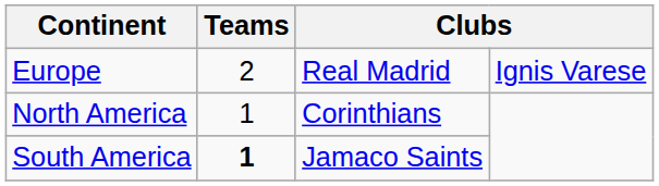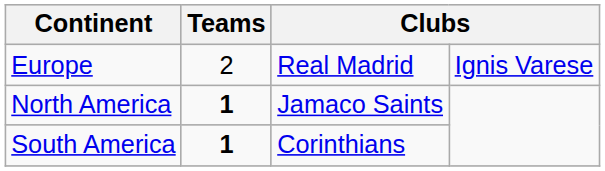North America | Teams: normal -> bold
North America | column 3: Corinthians -> Jamaco Saints
South America | column 3: Jamaco Saints -> Corinthians
